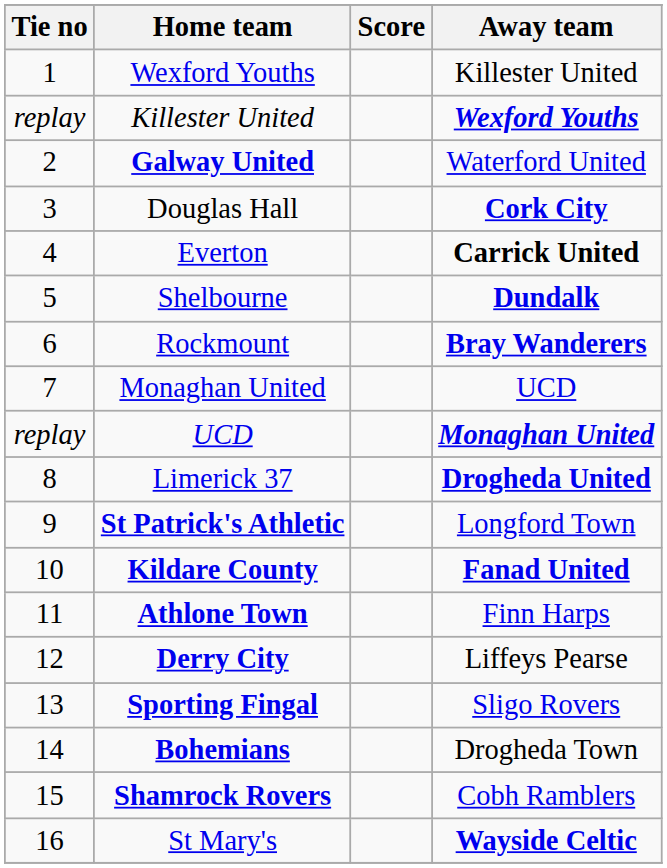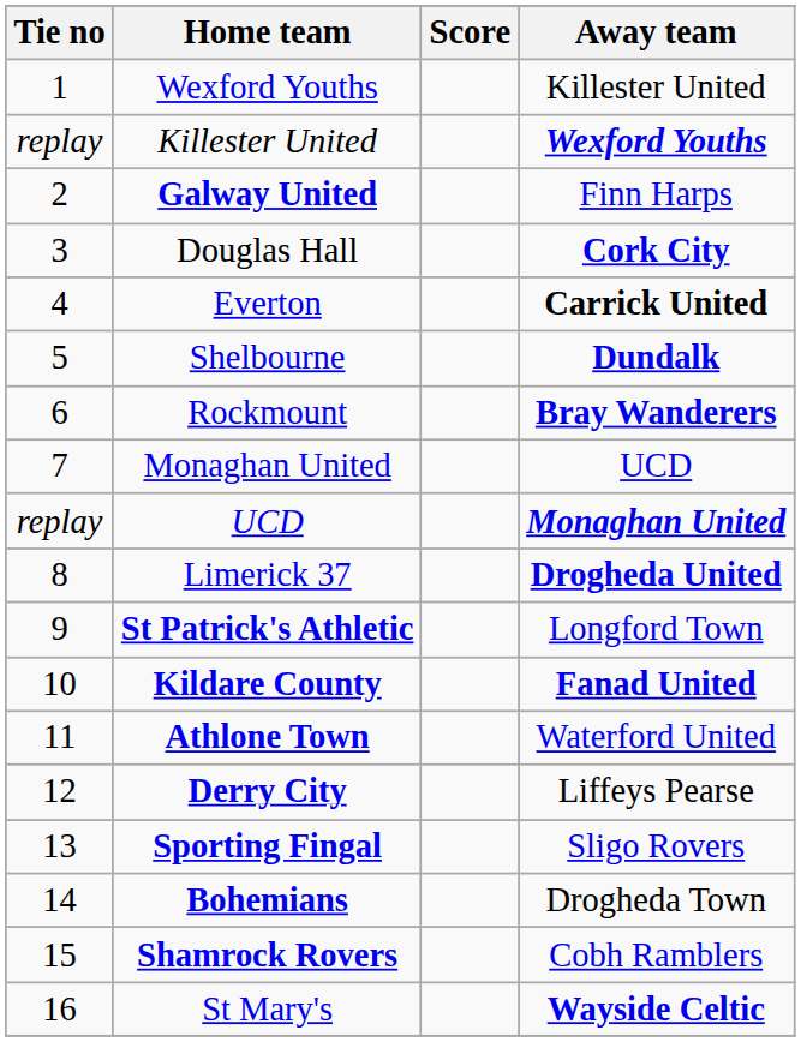Galway United | Away team: Waterford United -> Finn Harps
Athlone Town | Away team: Finn Harps -> Waterford United
